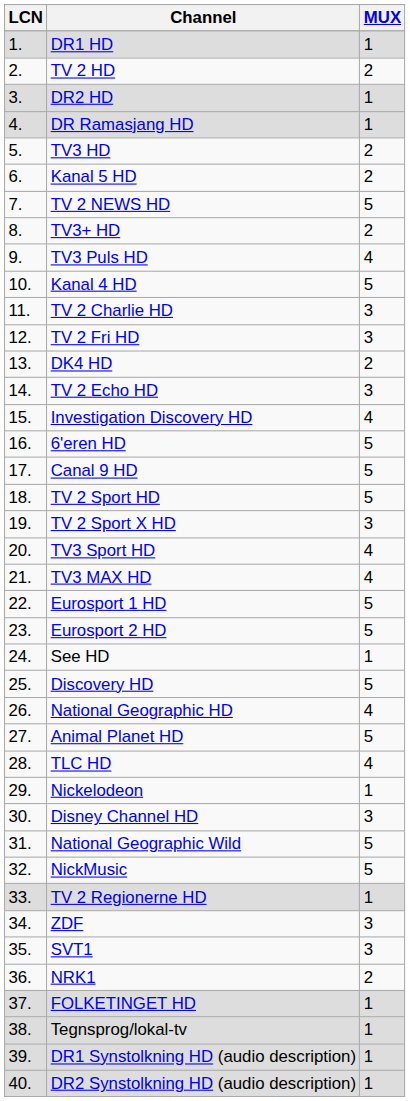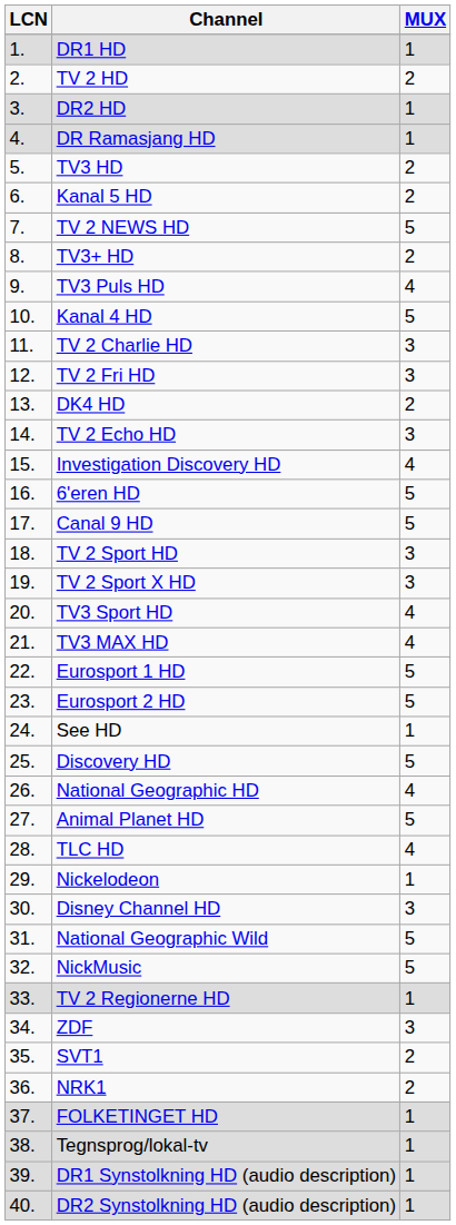TV 2 Sport HD | MUX: 5 -> 3
SVT1 | MUX: 3 -> 2
